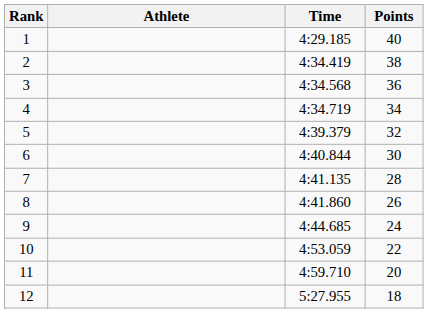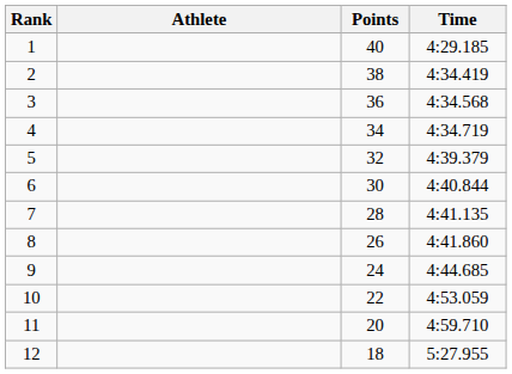columns swapped: Time <-> Points
